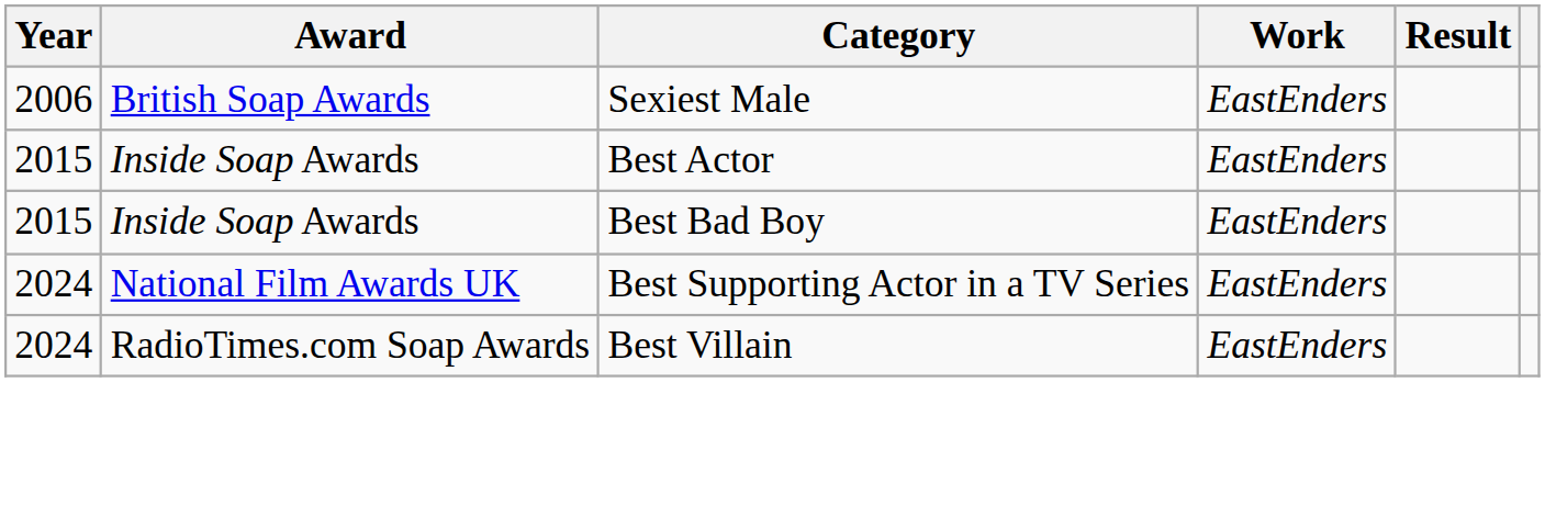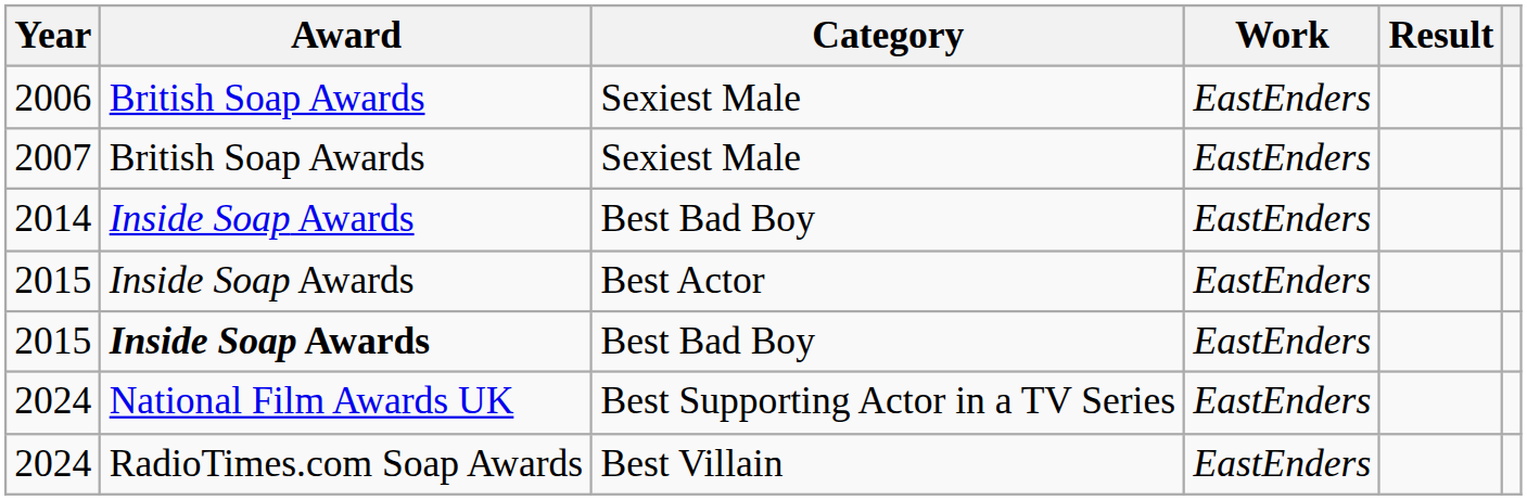+ row: 2007 | British Soap Awards | Sexiest Male | EastEnders
+ row: 2014 | Inside Soap Awards | Best Bad Boy | EastEnders
2015 / Best Bad Boy | Award: normal -> bold
